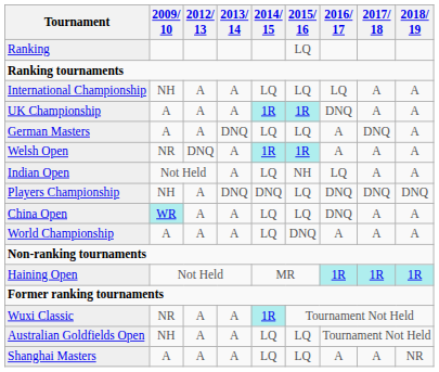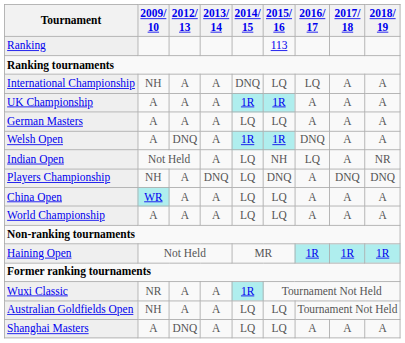Ranking | 2015/ 16: LQ -> 113
International Championship | 2014/ 15: LQ -> DNQ
UK Championship | 2016/ 17: DNQ -> A
German Masters | 2013/ 14: DNQ -> A
German Masters | 2017/ 18: DNQ -> A
Welsh Open | 2009/ 10: NR -> A
Welsh Open | 2016/ 17: A -> DNQ
Indian Open | 2018/ 19: A -> NR
Players Championship | 2014/ 15: DNQ -> LQ
Players Championship | 2015/ 16: LQ -> DNQ
Players Championship | 2016/ 17: DNQ -> A
China Open | 2016/ 17: DNQ -> A
World Championship | 2015/ 16: DNQ -> LQ
Shanghai Masters | 2012/ 13: A -> DNQ
Shanghai Masters | 2018/ 19: NR -> A
